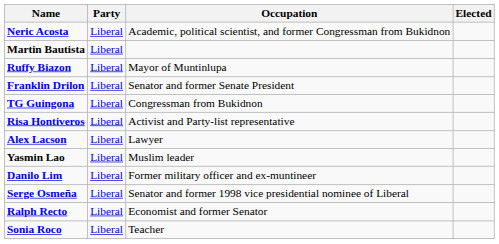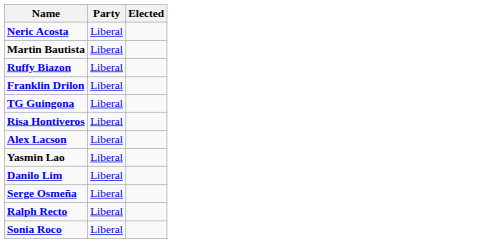- column: Occupation | Academic, political scientist, and former Congressman from Bukidnon | Mayor of Muntinlupa | Senator and former Senate President | Congressman from Bukidnon | Activist and Party-list representative | Lawyer | Muslim leader | Former military officer and ex-muntineer | Senator and former 1998 vice presidential nominee of Liberal | Economist and former Senator | Teacher
